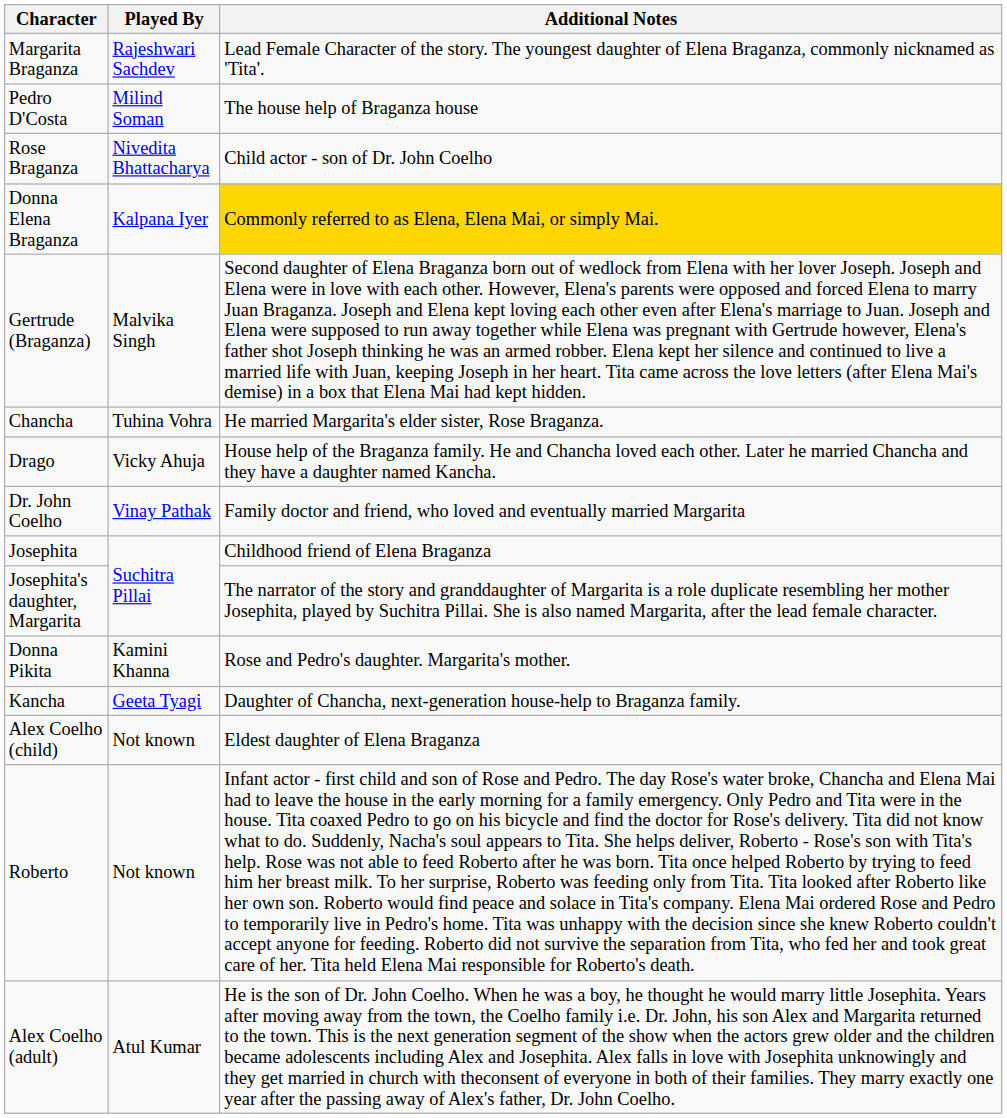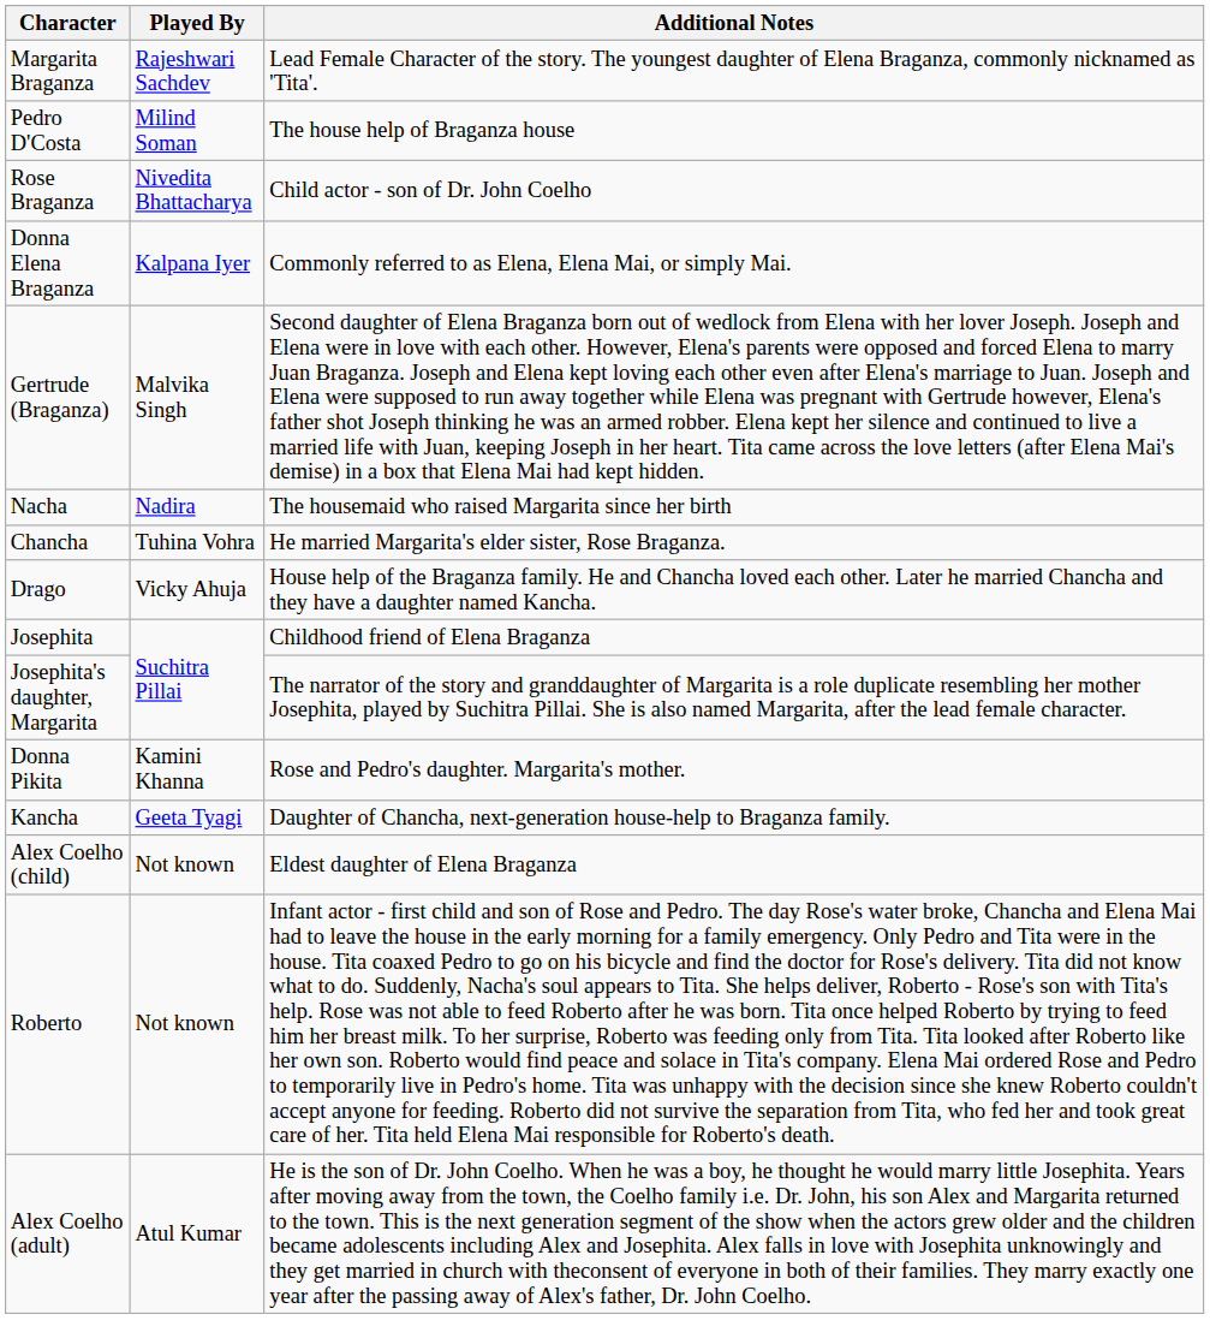Donna Elena Braganza | Additional Notes: gold background -> no background
+ row: Nacha | Nadira | The housemaid who raised Margarita since her birth
- row: Dr. John Coelho | Vinay Pathak | Family doctor and friend, who loved and eventually married Margarita
